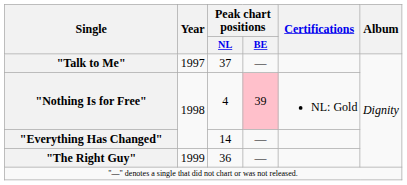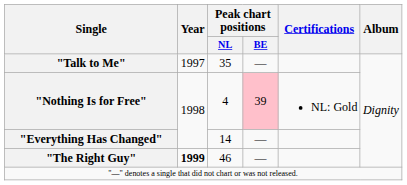"Talk to Me" | Peak chart positions / NL: 37 -> 35
"The Right Guy" | Year: normal -> bold
"The Right Guy" | Peak chart positions / NL: 36 -> 46
